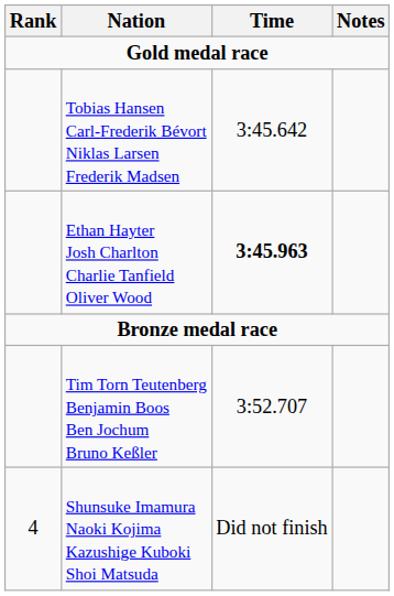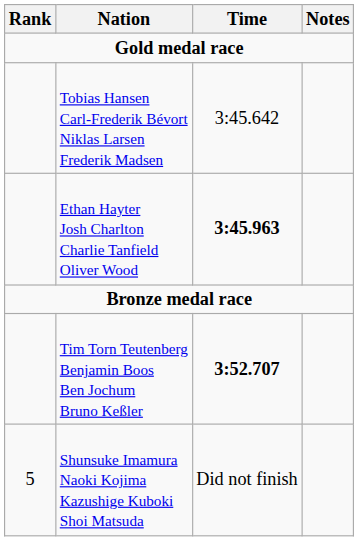Tim Torn Teutenberg Benjamin Boos Ben Jochum Bruno Keßler | Time: normal -> bold
Shunsuke Imamura Naoki Kojima Kazushige Kuboki Shoi Matsuda | Rank: 4 -> 5
